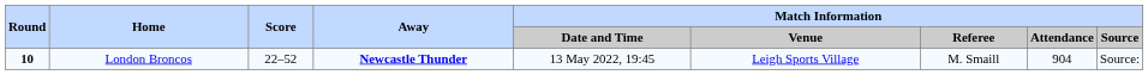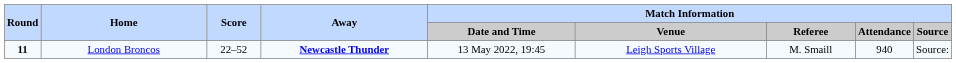London Broncos | Round: 10 -> 11
London Broncos | Match Information / Attendance: 904 -> 940
